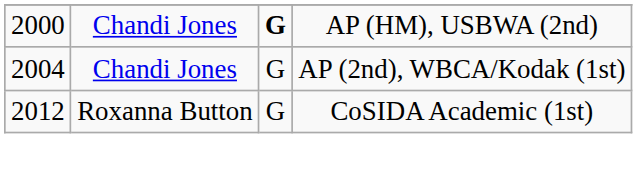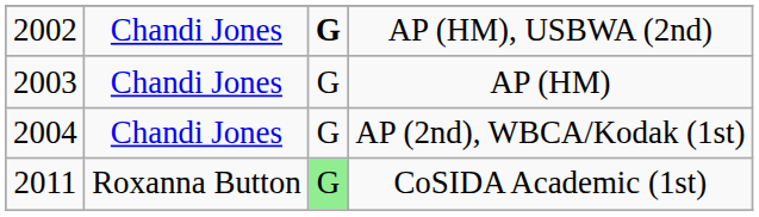AP (HM), USBWA (2nd) | column 1: 2000 -> 2002
+ row: 2003 | Chandi Jones | G | AP (HM)
CoSIDA Academic (1st) | column 1: 2012 -> 2011
CoSIDA Academic (1st) | column 3: no background -> lightgreen background
